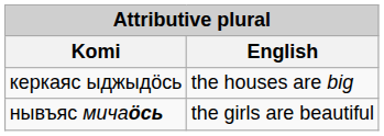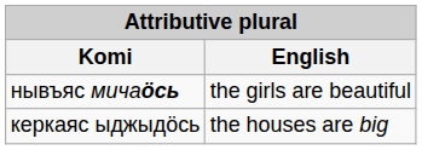rows swapped: нывъяс мичаӧсь <-> керкаяс ыджыдӧсь
